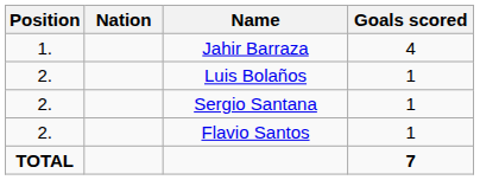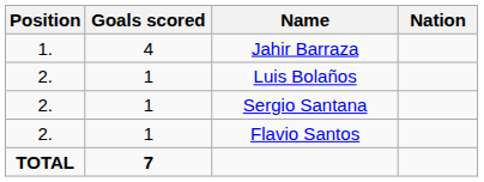columns swapped: Nation <-> Goals scored
